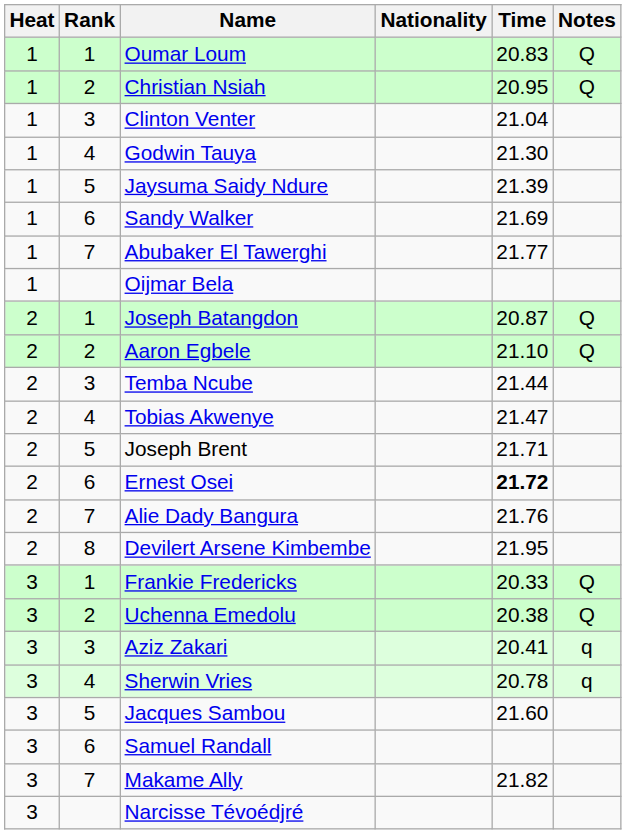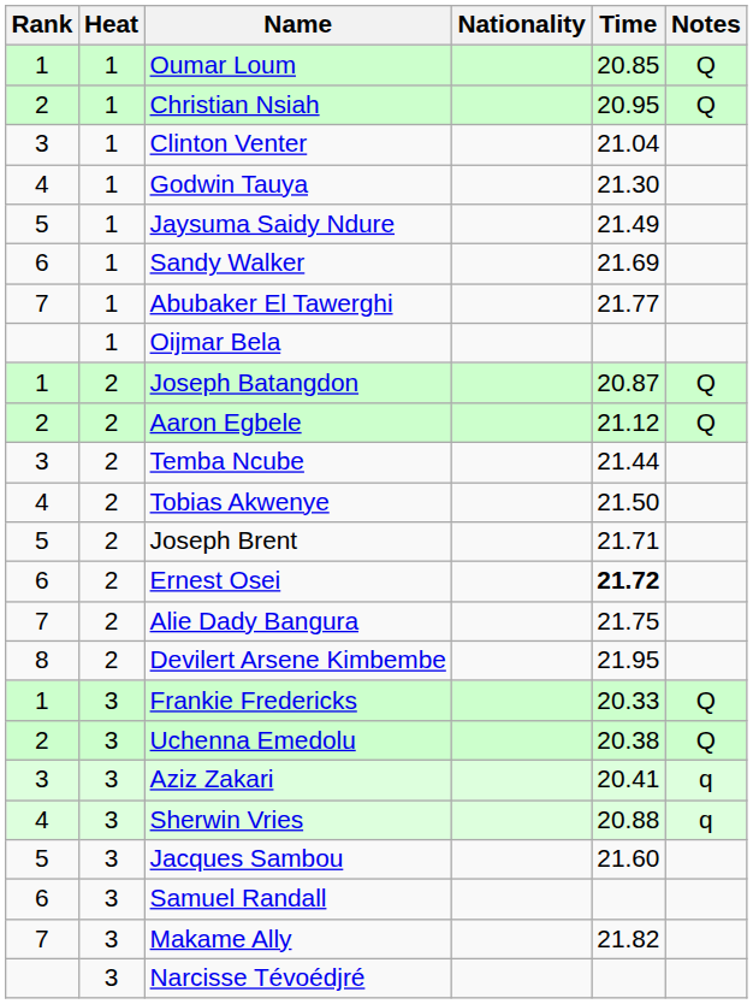columns swapped: Rank <-> Heat
Oumar Loum | Time: 20.83 -> 20.85
Jaysuma Saidy Ndure | Time: 21.39 -> 21.49
Aaron Egbele | Time: 21.10 -> 21.12
Tobias Akwenye | Time: 21.47 -> 21.50
Alie Dady Bangura | Time: 21.76 -> 21.75
Sherwin Vries | Time: 20.78 -> 20.88
